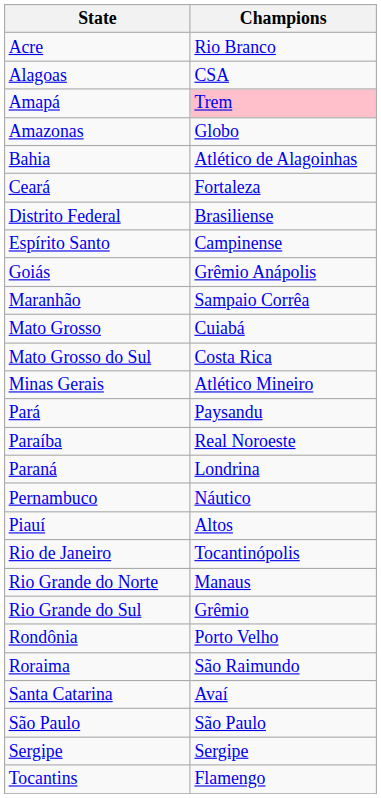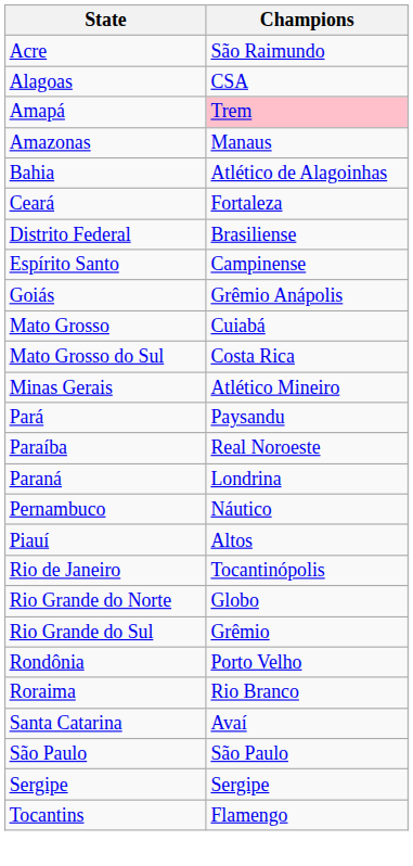Acre | Champions: Rio Branco -> São Raimundo
Amazonas | Champions: Globo -> Manaus
- row: Maranhão | Sampaio Corrêa
Rio Grande do Norte | Champions: Manaus -> Globo
Roraima | Champions: São Raimundo -> Rio Branco
